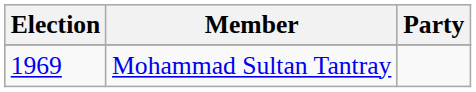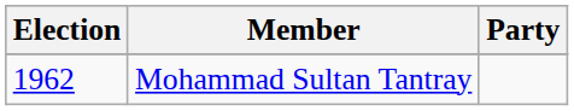Mohammad Sultan Tantray | Election: 1969 -> 1962
